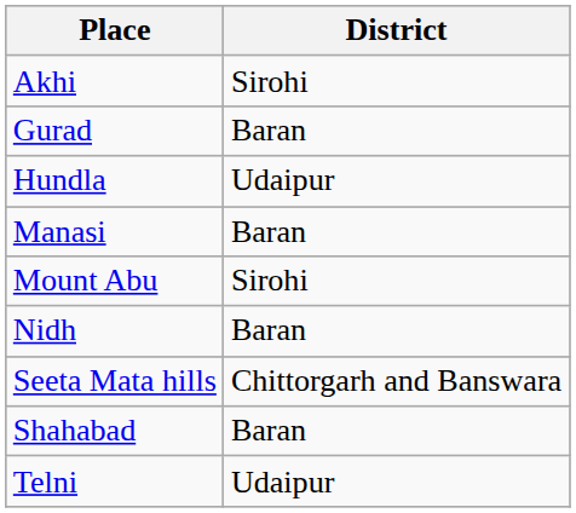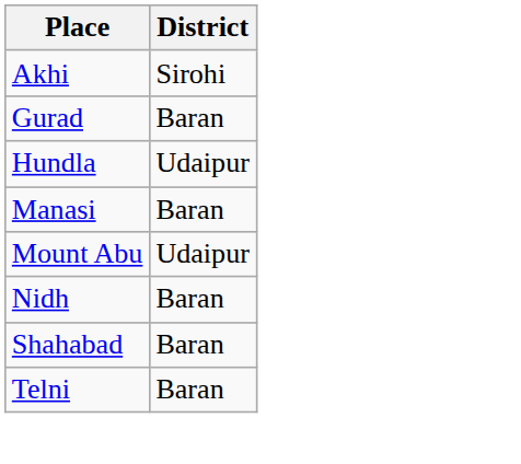Mount Abu | District: Sirohi -> Udaipur
- row: Seeta Mata hills | Chittorgarh and Banswara
Telni | District: Udaipur -> Baran
